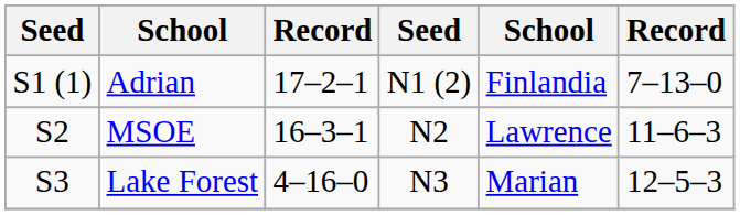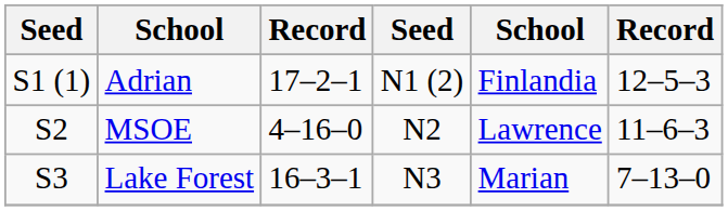Adrian | column 6: 7–13–0 -> 12–5–3
MSOE | column 3: 16–3–1 -> 4–16–0
Lake Forest | column 3: 4–16–0 -> 16–3–1
Lake Forest | column 6: 12–5–3 -> 7–13–0
